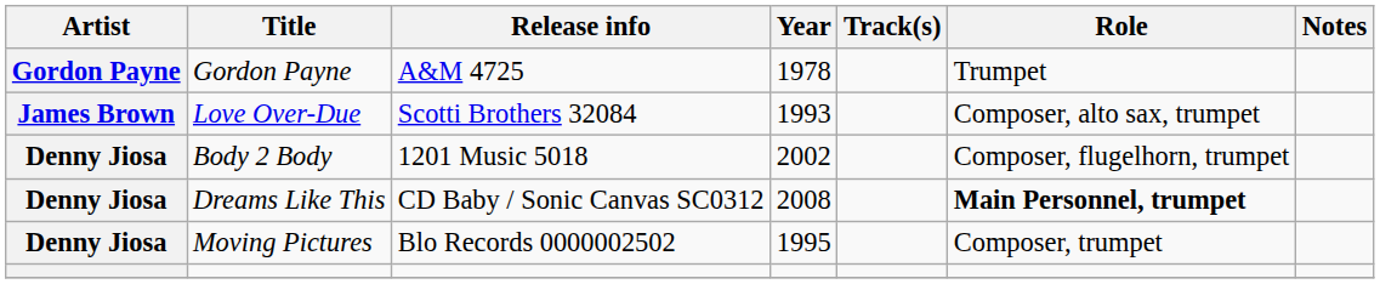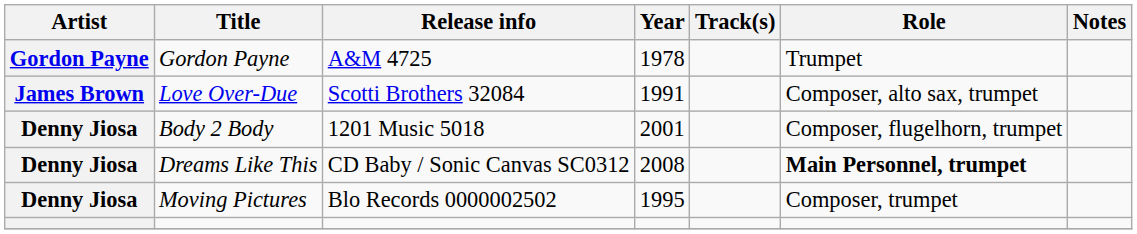Love Over-Due | Year: 1993 -> 1991
Body 2 Body | Year: 2002 -> 2001
